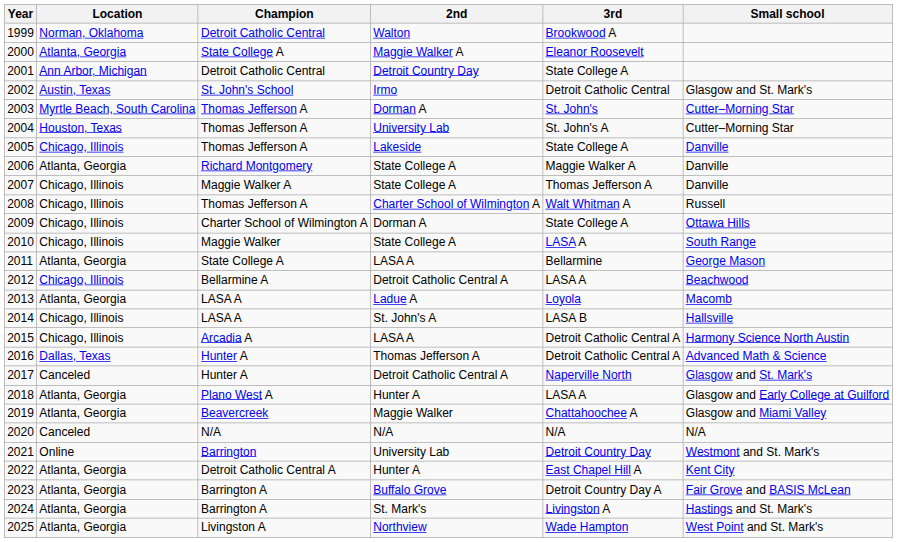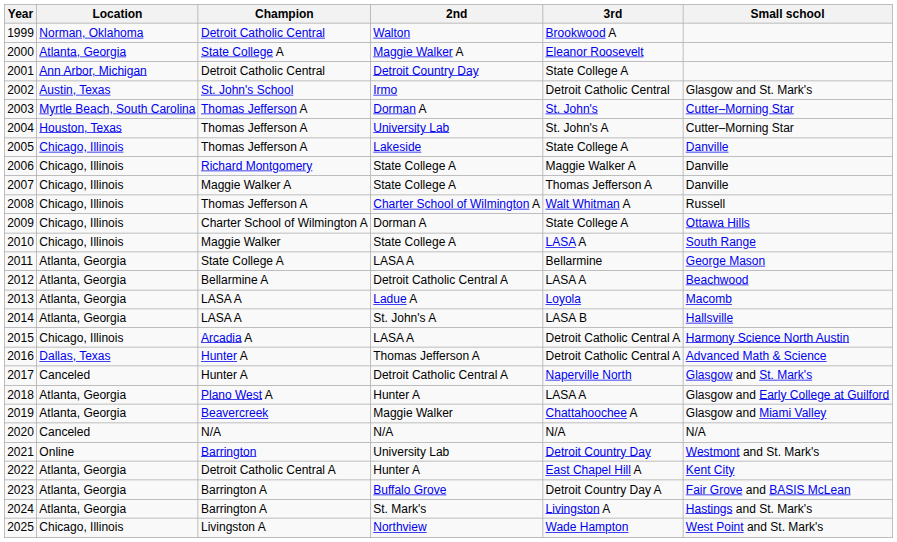2006 | Location: Atlanta, Georgia -> Chicago, Illinois
2012 | Location: Chicago, Illinois -> Atlanta, Georgia
2014 | Location: Chicago, Illinois -> Atlanta, Georgia
2025 | Location: Atlanta, Georgia -> Chicago, Illinois
